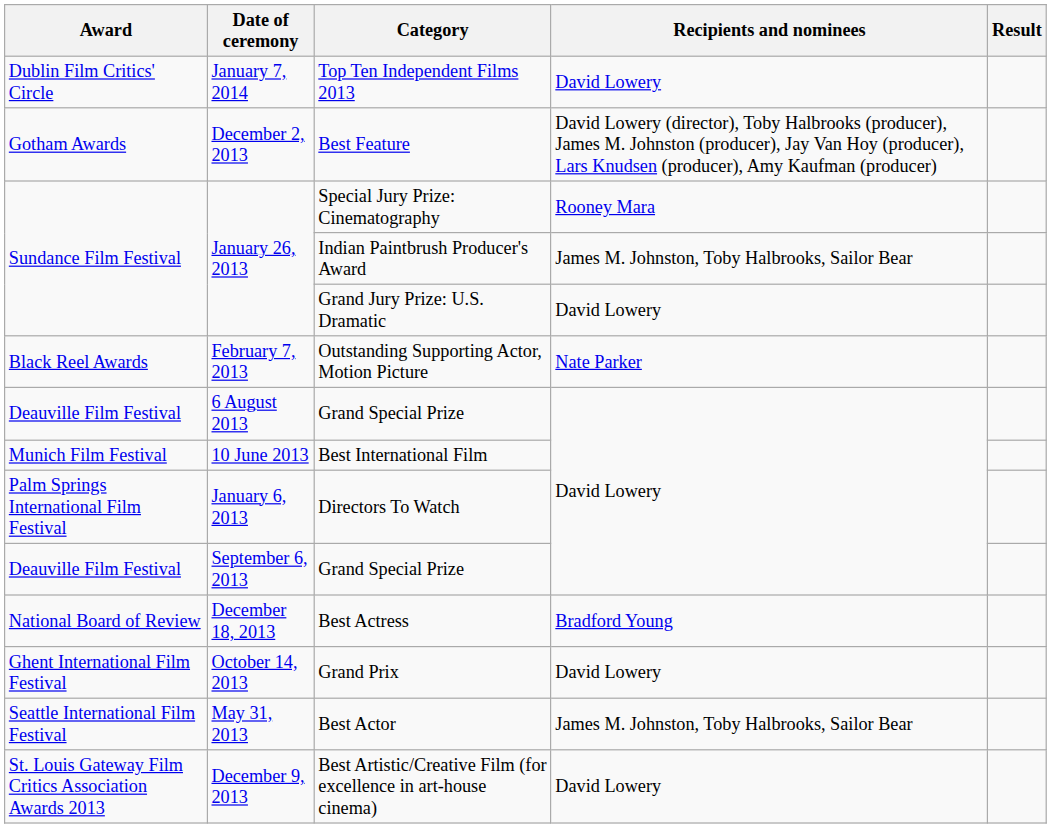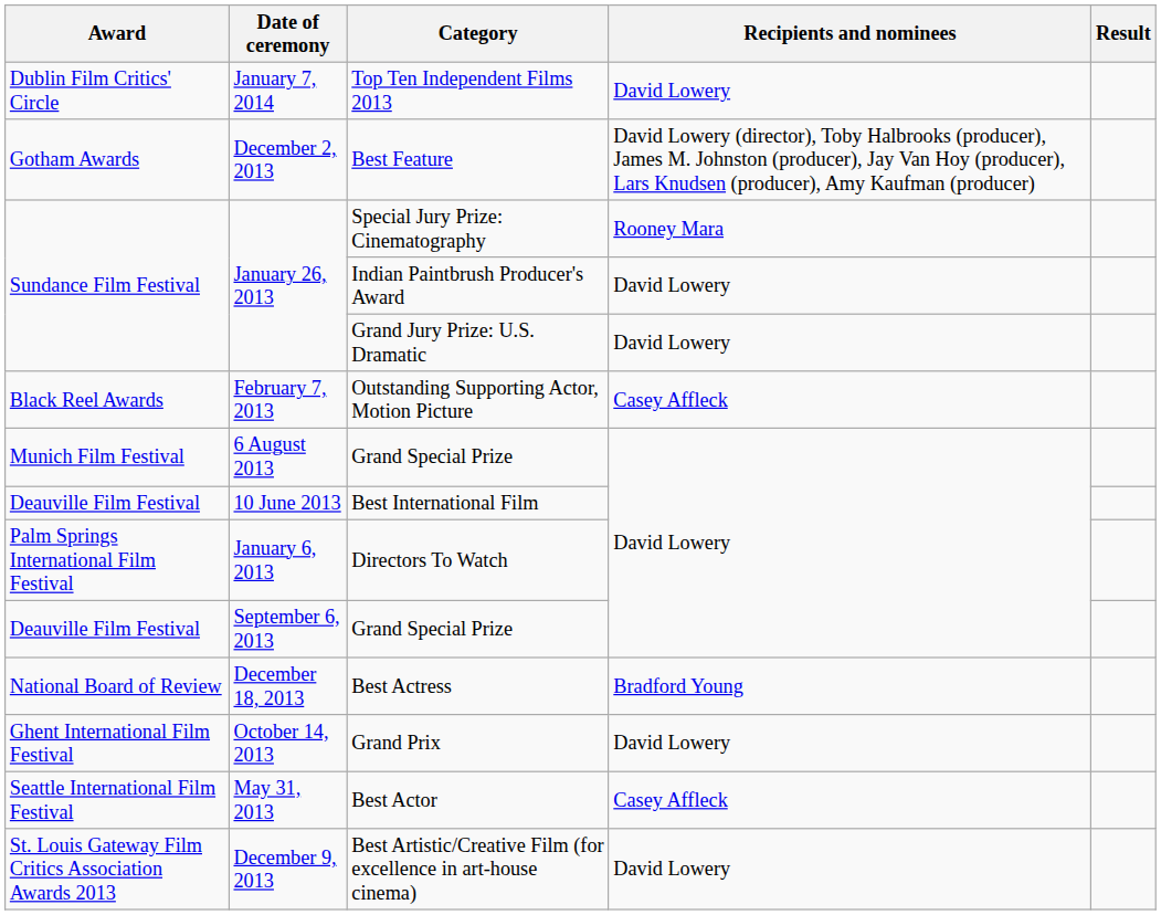Indian Paintbrush Producer's Award | Recipients and nominees: James M. Johnston, Toby Halbrooks, Sailor Bear -> David Lowery
Outstanding Supporting Actor, Motion Picture | Recipients and nominees: Nate Parker -> Casey Affleck
6 August 2013 / Grand Special Prize | Award: Deauville Film Festival -> Munich Film Festival
Best International Film | Award: Munich Film Festival -> Deauville Film Festival
Best Actor | Recipients and nominees: James M. Johnston, Toby Halbrooks, Sailor Bear -> Casey Affleck
